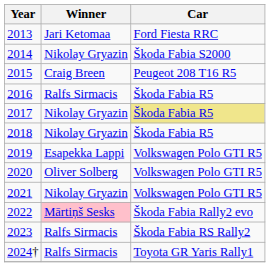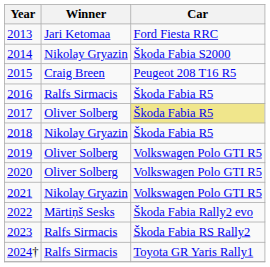2017 | Winner: Nikolay Gryazin -> Oliver Solberg
2019 | Winner: Esapekka Lappi -> Oliver Solberg
2022 | Winner: pink background -> no background
